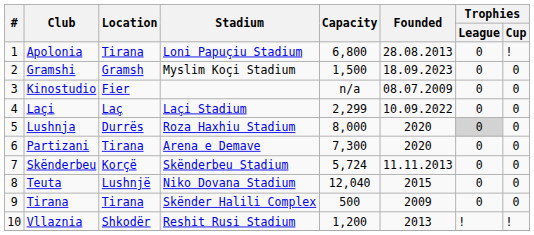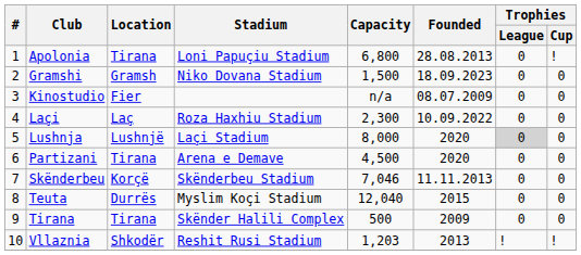Gramshi | Stadium: Myslim Koçi Stadium -> Niko Dovana Stadium
Laçi | Stadium: Laçi Stadium -> Roza Haxhiu Stadium
Laçi | Capacity: 2,299 -> 2,300
Lushnja | Location: Durrës -> Lushnjë
Lushnja | Stadium: Roza Haxhiu Stadium -> Laçi Stadium
Partizani | Capacity: 7,300 -> 4,500
Skënderbeu | Capacity: 5,724 -> 7,046
Teuta | Location: Lushnjë -> Durrës
Teuta | Stadium: Niko Dovana Stadium -> Myslim Koçi Stadium
Vllaznia | Capacity: 1,200 -> 1,203
